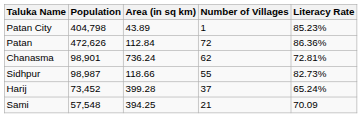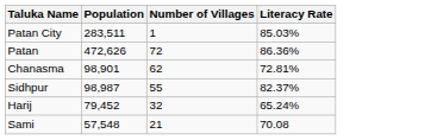- column: Area (in sq km) | 43.89 | 112.84 | 736.24 | 118.66 | 399.28 | 394.25
Patan City | Population: 404,798 -> 283,511
Patan City | Literacy Rate: 85.23% -> 85.03%
Sidhpur | Literacy Rate: 82.73% -> 82.37%
Harij | Population: 73,452 -> 79,452
Harij | Number of Villages: 37 -> 32
Sami | Literacy Rate: 70.09 -> 70.08
